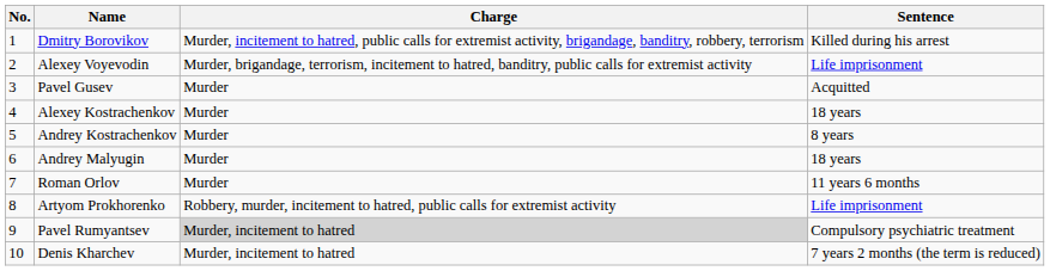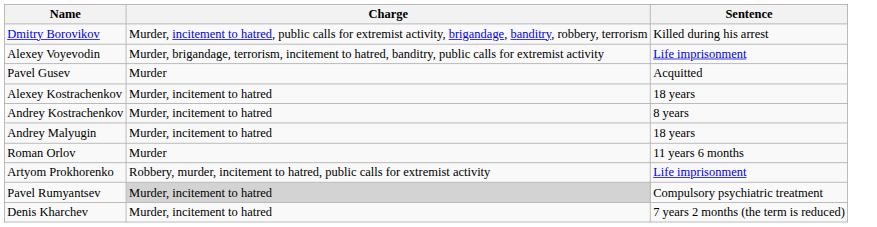- column: No. | 1 | 2 | 3 | 4 | 5 | 6 | 7 | 8 | 9 | 10
Alexey Kostrachenkov | Charge: Murder -> Murder, incitement to hatred
Andrey Kostrachenkov | Charge: Murder -> Murder, incitement to hatred
Andrey Malyugin | Charge: Murder -> Murder, incitement to hatred
